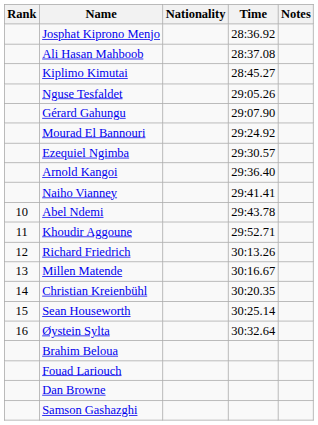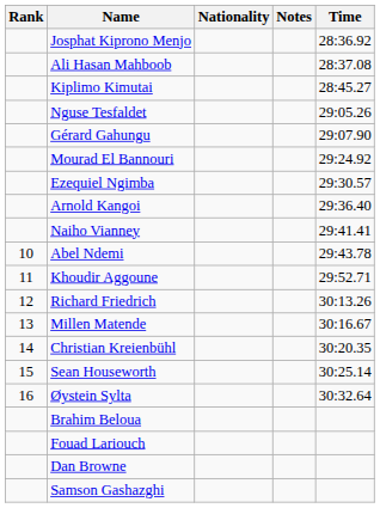columns swapped: Time <-> Notes
